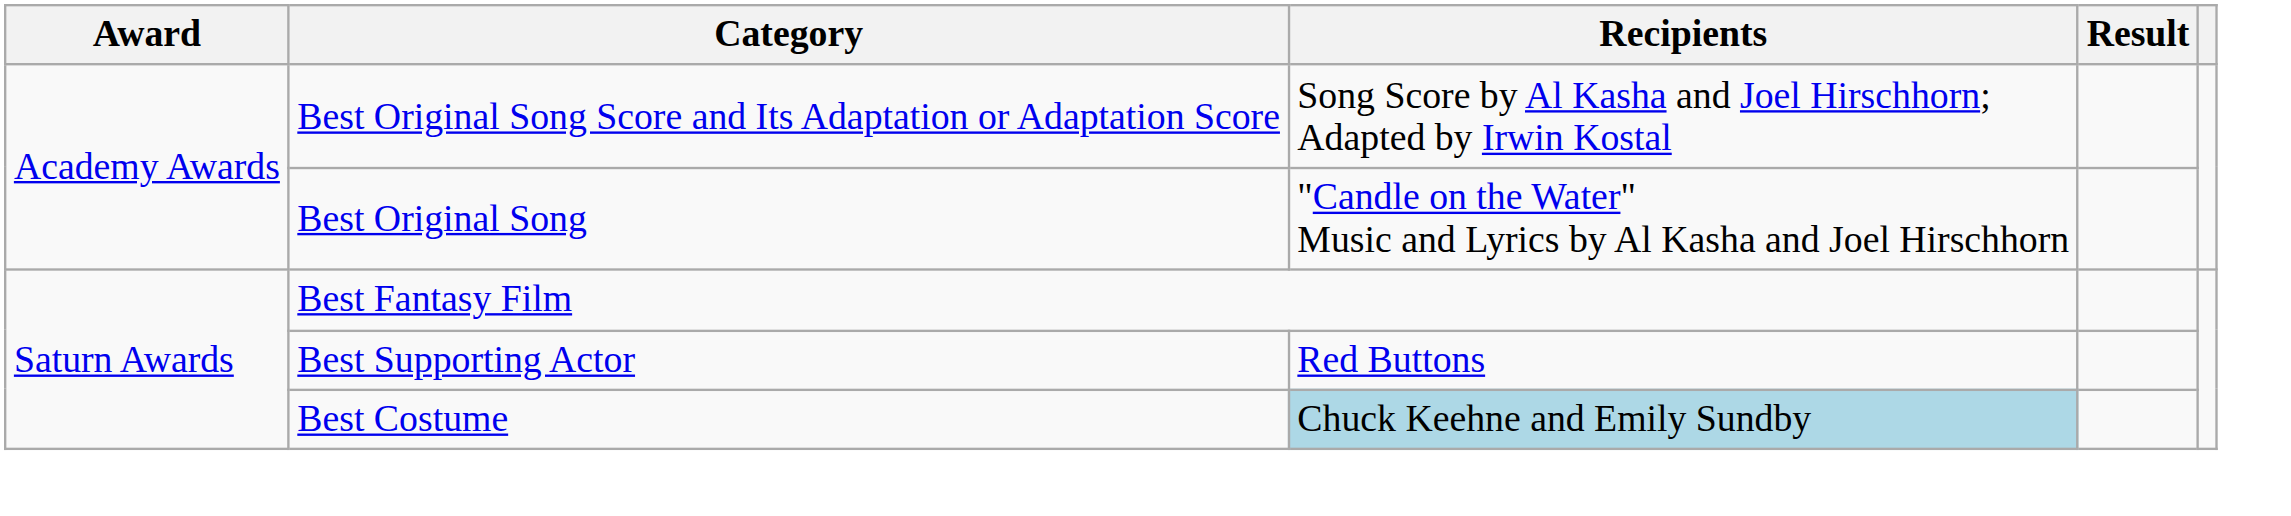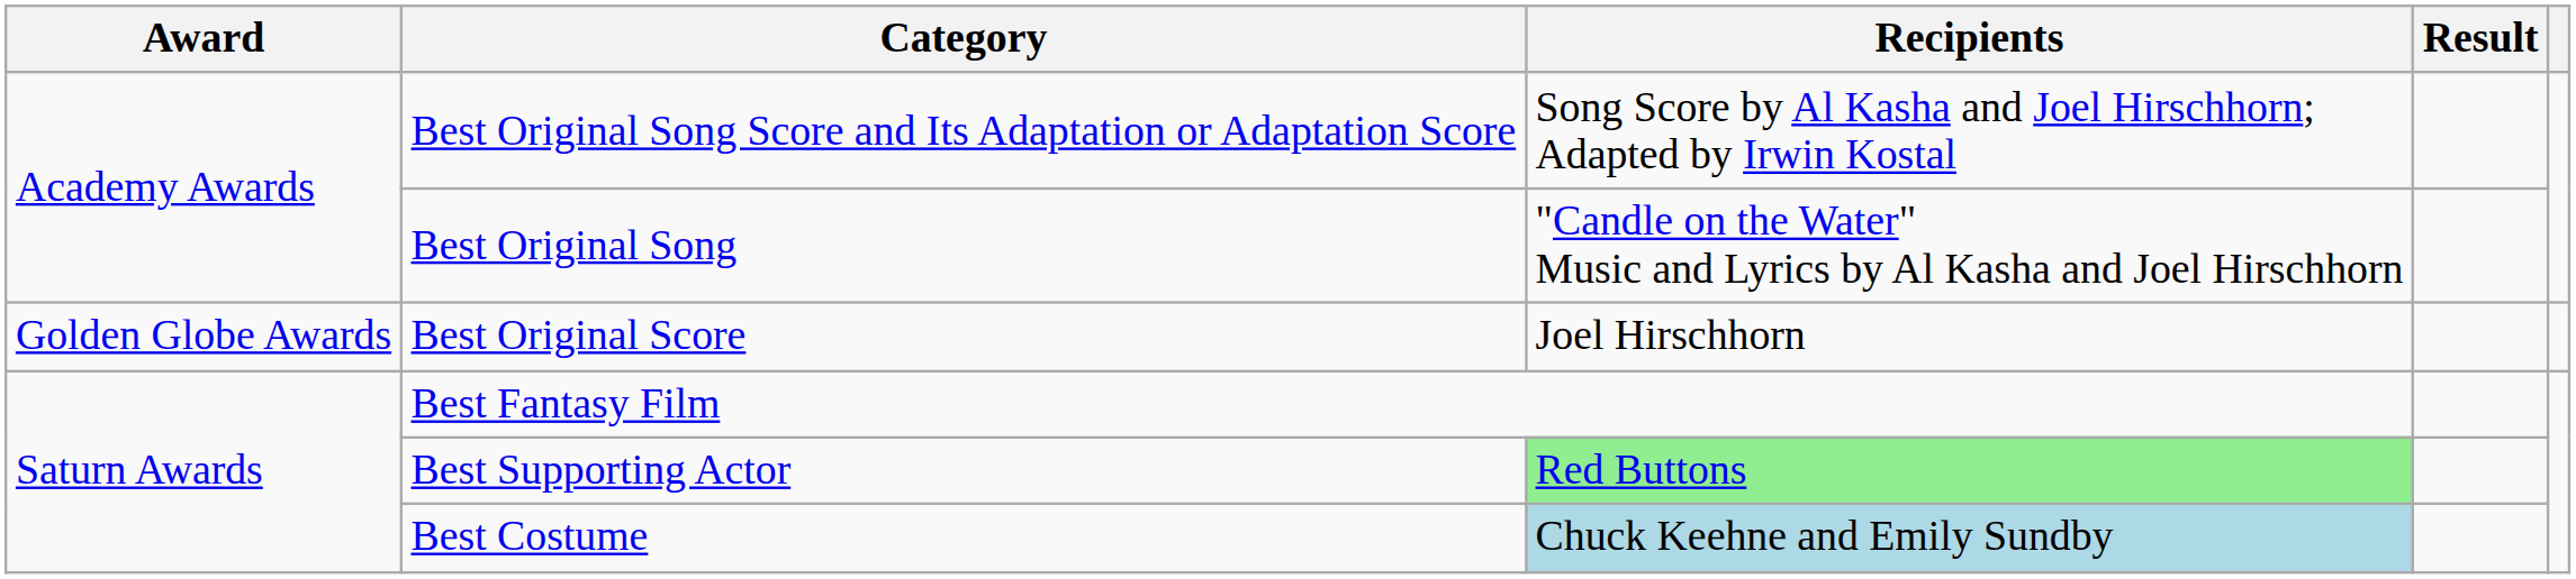+ row: Golden Globe Awards | Best Original Score | Joel Hirschhorn
Best Supporting Actor | Recipients: no background -> lightgreen background
